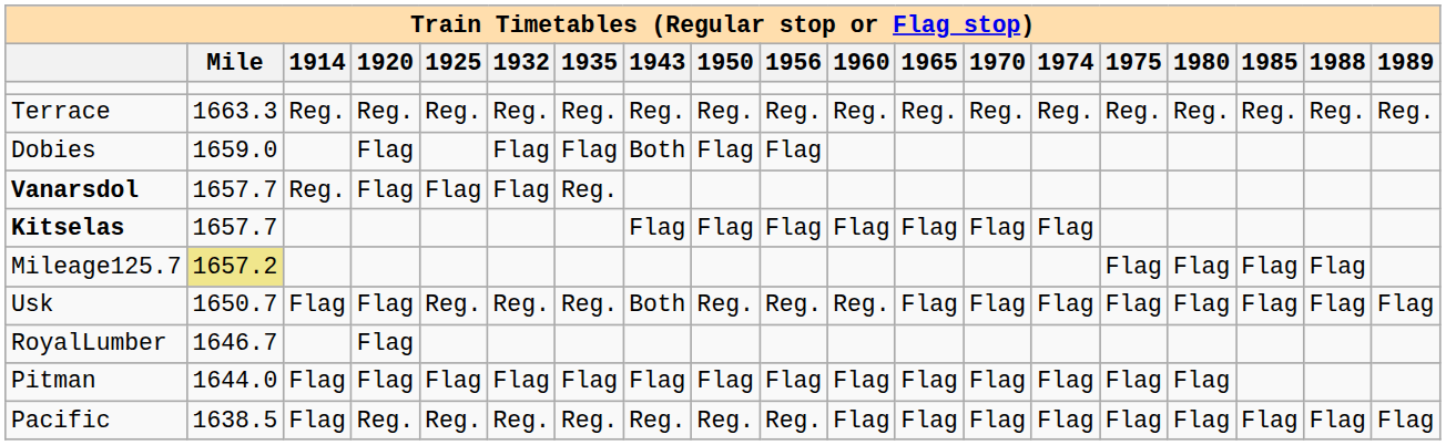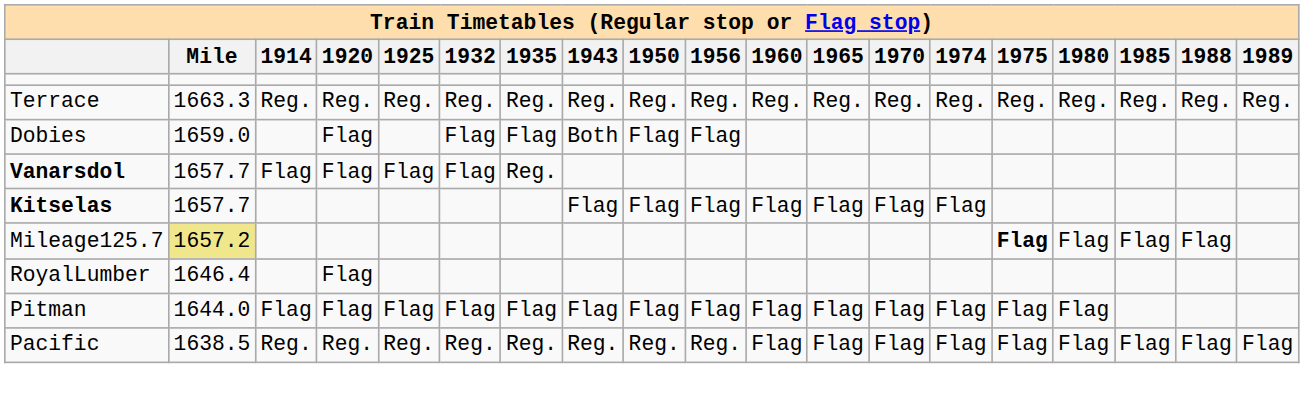Vanarsdol | 1914: Reg. -> Flag
Mileage125.7 | 1975: normal -> bold
- row: Usk | 1650.7 | Flag | Flag | Reg. | Reg. | Reg. | Both | Reg. | Reg. | Reg. | Flag | Flag | Flag | Flag | Flag | Flag | Flag | Flag
RoyalLumber | Mile: 1646.7 -> 1646.4
Pacific | 1914: Flag -> Reg.
